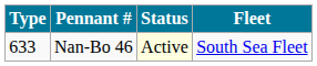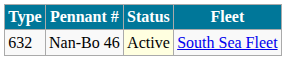Nan-Bo 46 | Type: 633 -> 632
